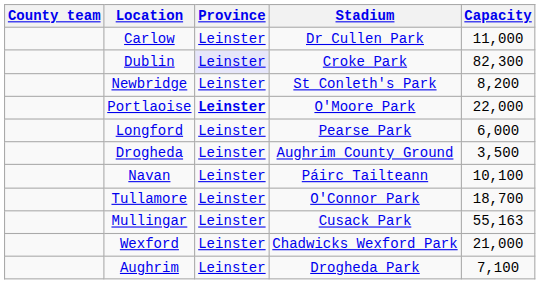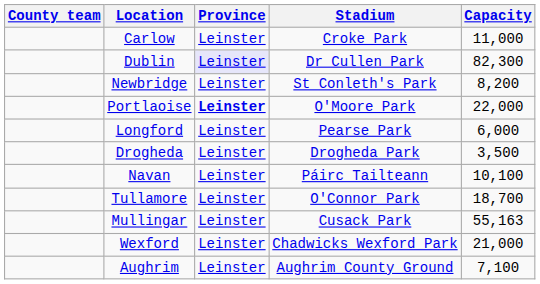Carlow | Stadium: Dr Cullen Park -> Croke Park
Dublin | Stadium: Croke Park -> Dr Cullen Park
Drogheda | Stadium: Aughrim County Ground -> Drogheda Park
Aughrim | Stadium: Drogheda Park -> Aughrim County Ground
